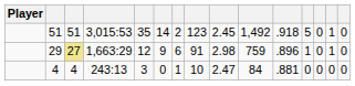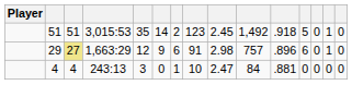29 | column 10: 759 -> 757
29 | column 12: 1 -> 6
